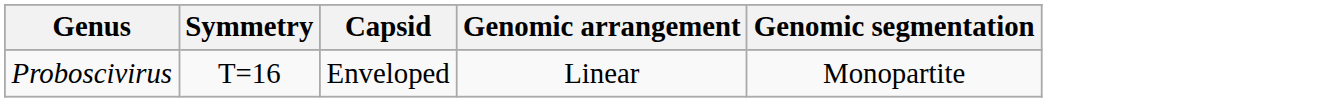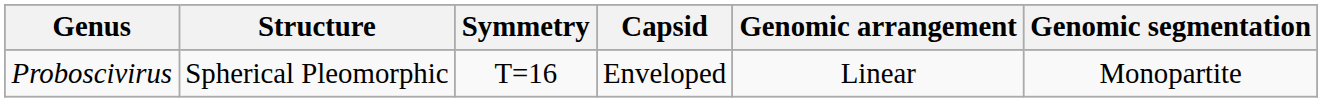+ column: Structure | Spherical Pleomorphic
